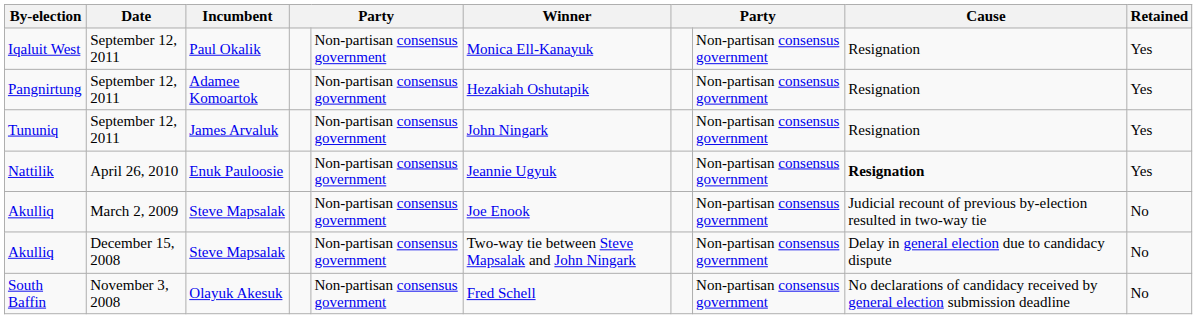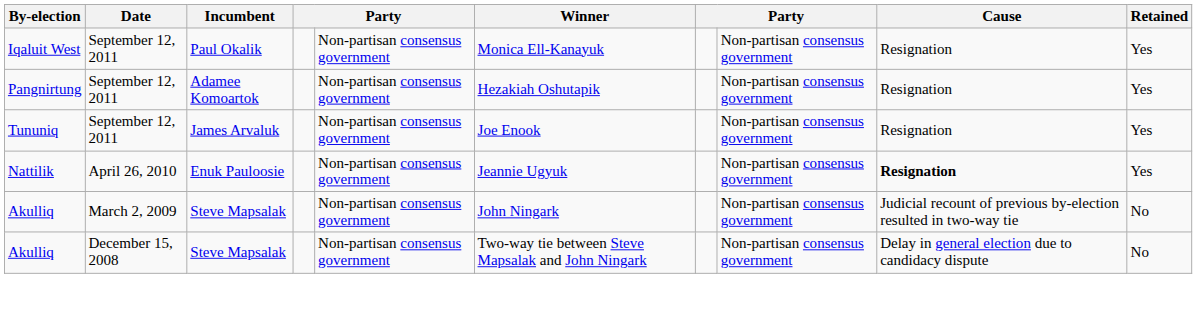Tununiq | Winner: John Ningark -> Joe Enook
Akulliq / March 2, 2009 | Winner: Joe Enook -> John Ningark
- row: South Baffin | November 3, 2008 | Olayuk Akesuk | Non-partisan consensus government | Fred Schell | Non-partisan consensus government | No declarations of candidacy received by general election submission deadline | No
